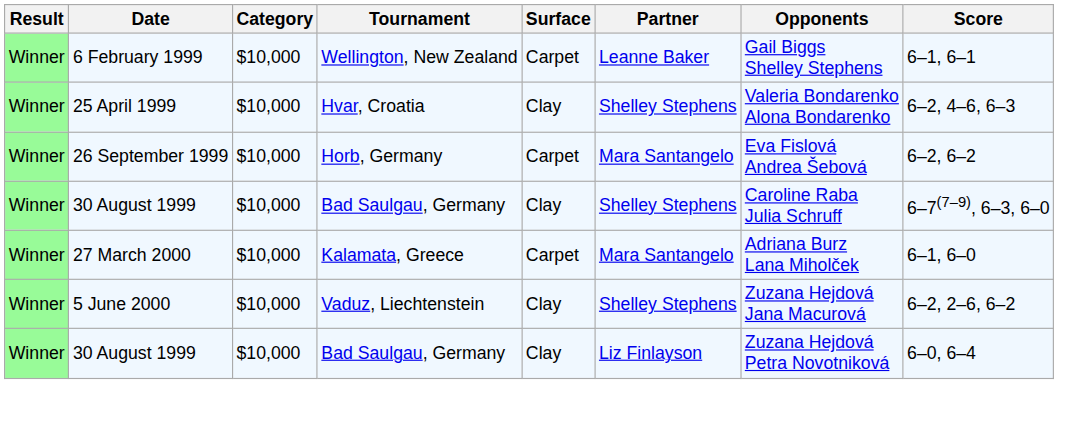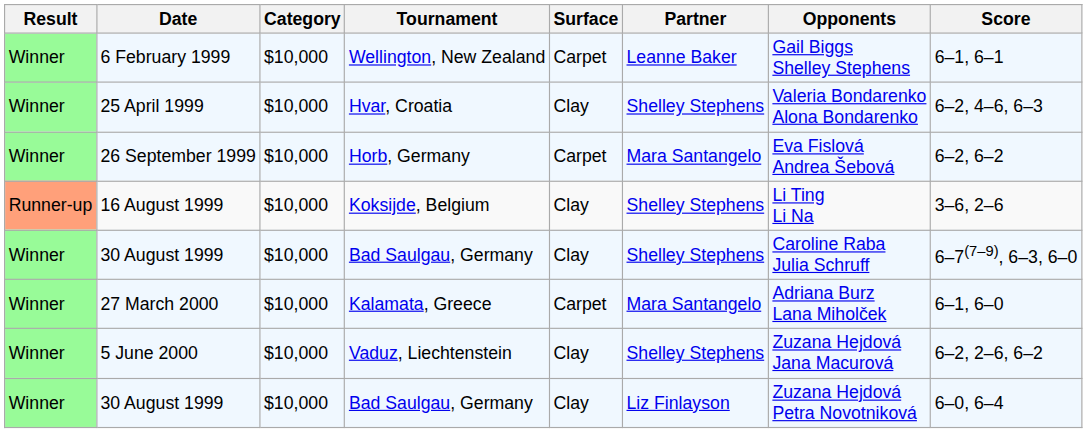+ row: Runner-up | 16 August 1999 | $10,000 | Koksijde, Belgium | Clay | Shelley Stephens | Li Ting Li Na | 3–6, 2–6
